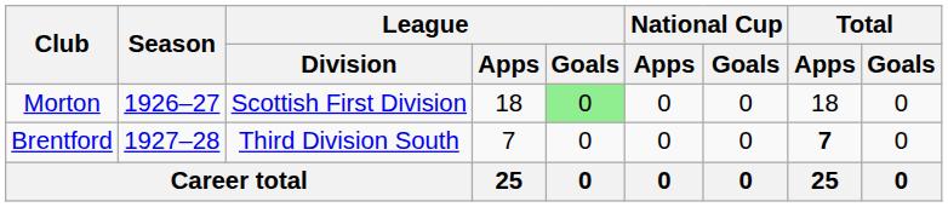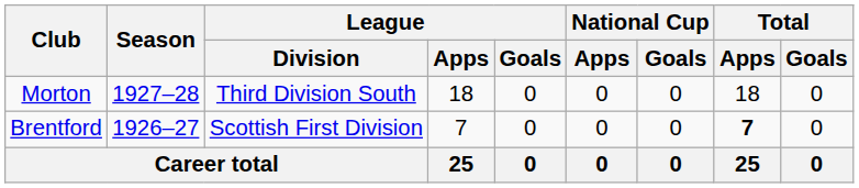Morton | Season: 1926–27 -> 1927–28
Morton | League / Division: Scottish First Division -> Third Division South
Morton | League / Goals: lightgreen background -> no background
Brentford | Season: 1927–28 -> 1926–27
Brentford | League / Division: Third Division South -> Scottish First Division
